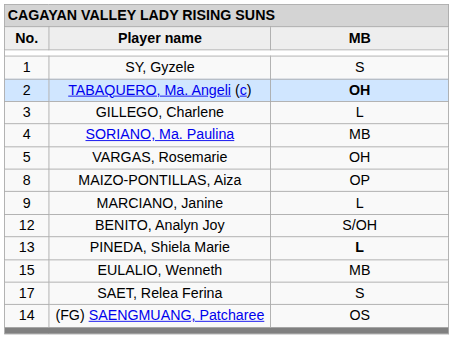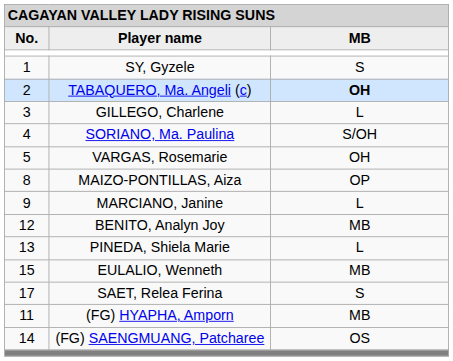SORIANO, Ma. Paulina | column 3: MB -> S/OH
BENITO, Analyn Joy | column 3: S/OH -> MB
PINEDA, Shiela Marie | column 3: bold -> normal
+ row: 11 | (FG) HYAPHA, Amporn | MB
